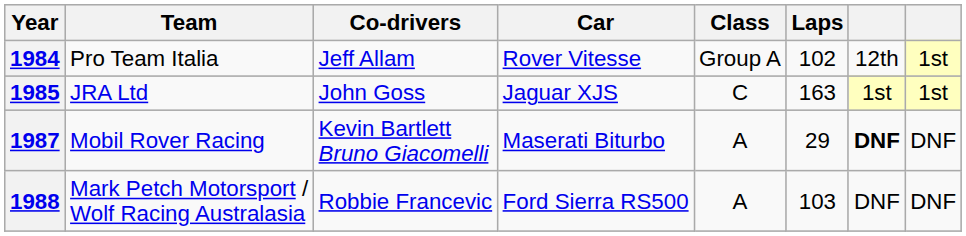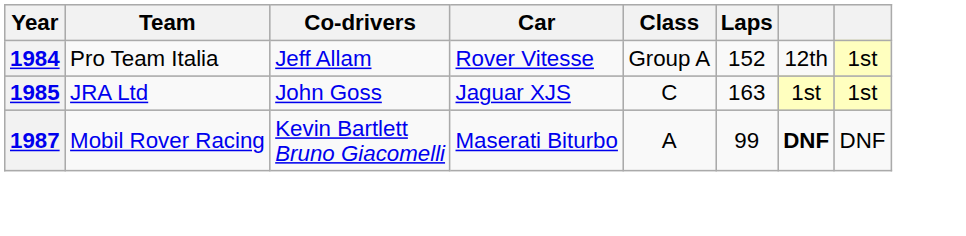1984 | Laps: 102 -> 152
1987 | Laps: 29 -> 99
- row: 1988 | Mark Petch Motorsport / Wolf Racing Australasia | Robbie Francevic | Ford Sierra RS500 | A | 103 | DNF | DNF
